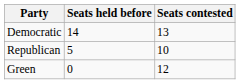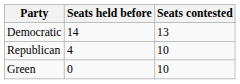Republican | Seats held before: 5 -> 4
Green | Seats contested: 12 -> 10
